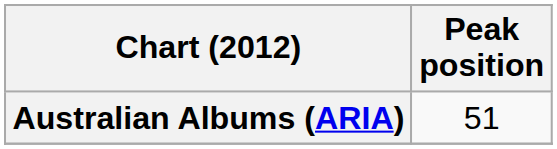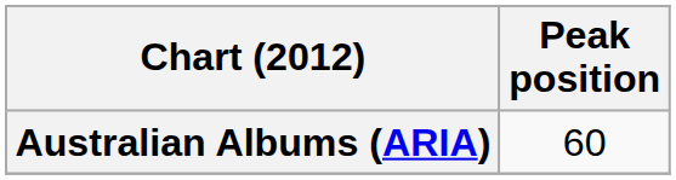Australian Albums (ARIA) | Peak position: 51 -> 60
